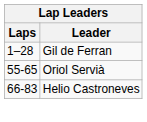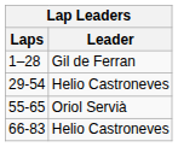+ row: 29-54 | Helio Castroneves
